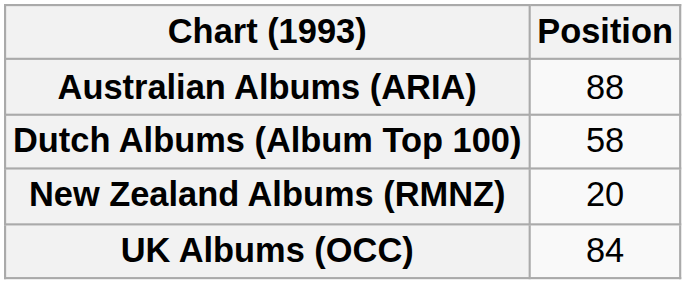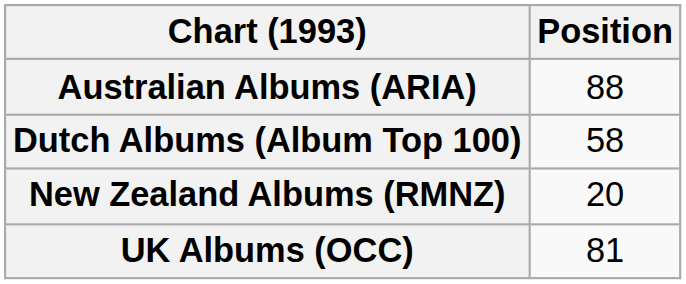UK Albums (OCC) | Position: 84 -> 81
